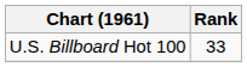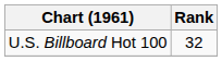U.S. Billboard Hot 100 | Rank: 33 -> 32
